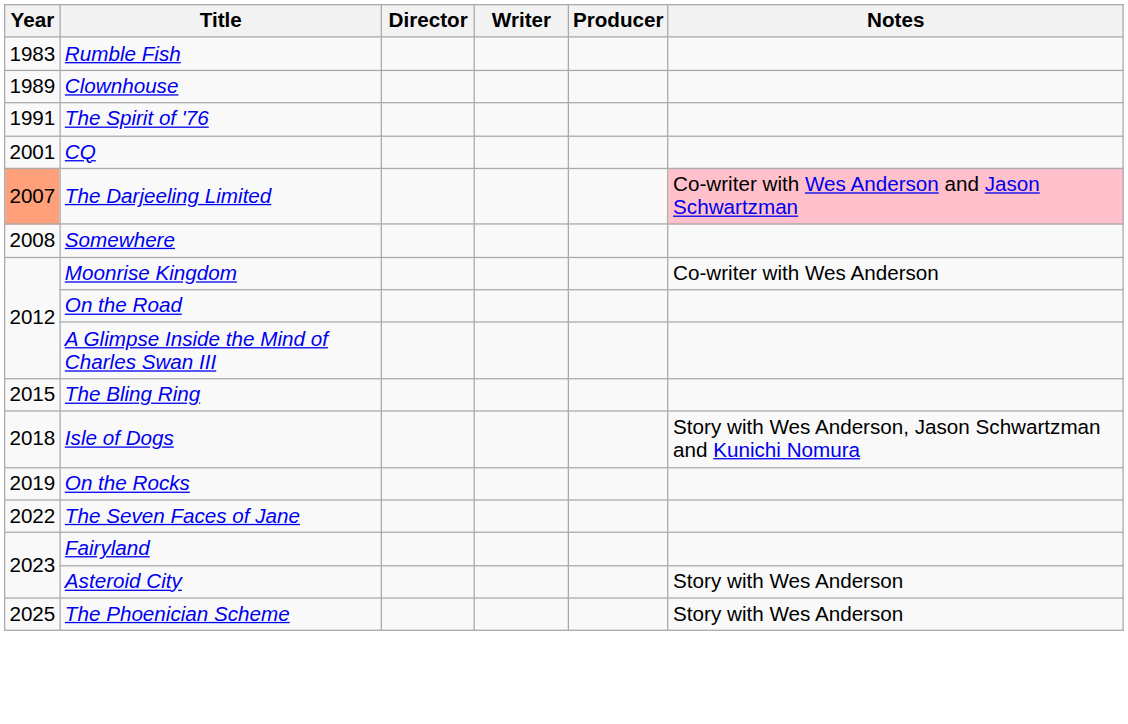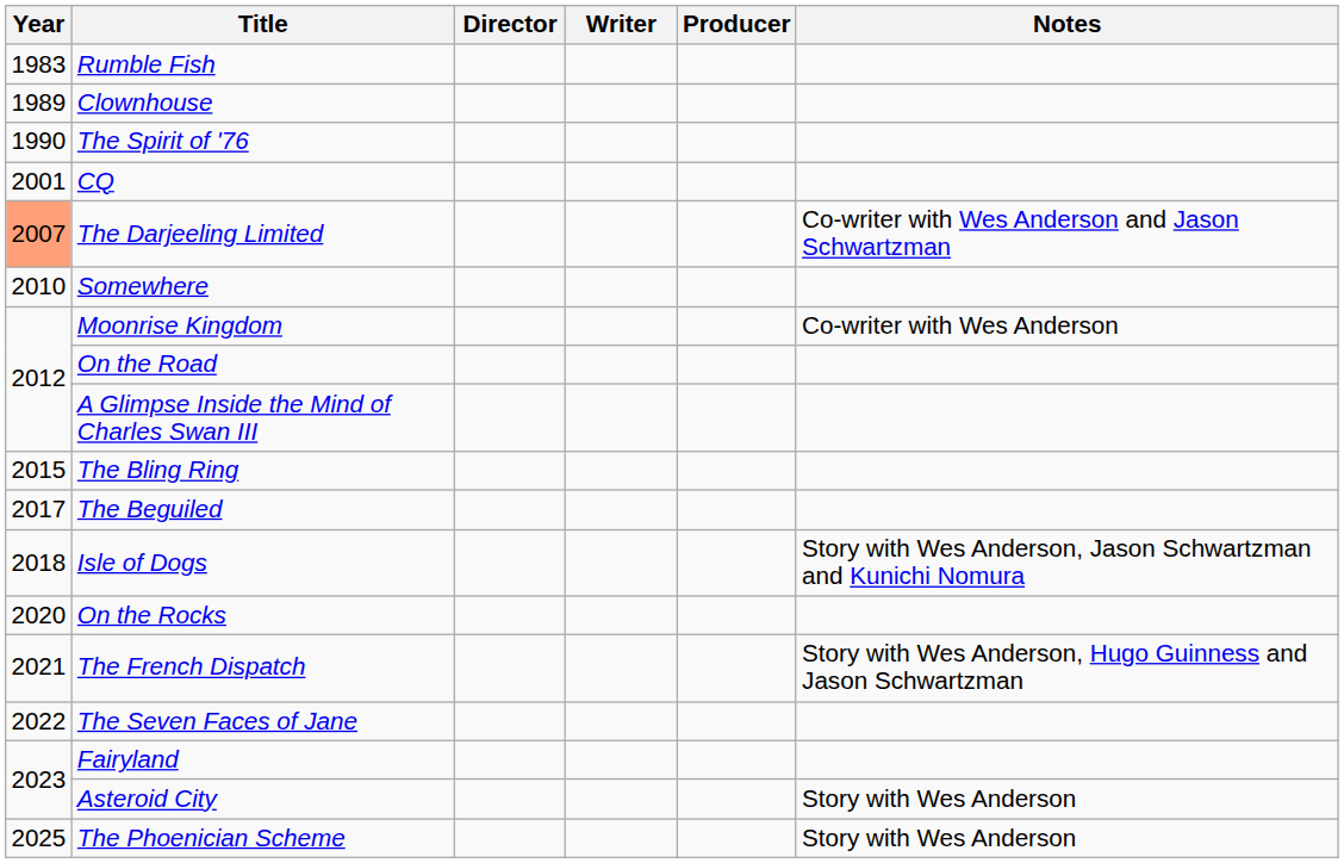The Spirit of '76 | Year: 1991 -> 1990
The Darjeeling Limited | Notes: pink background -> no background
Somewhere | Year: 2008 -> 2010
+ row: 2017 | The Beguiled
On the Rocks | Year: 2019 -> 2020
+ row: 2021 | The French Dispatch | Story with Wes Anderson, Hugo Guinness and Jason Schwartzman
